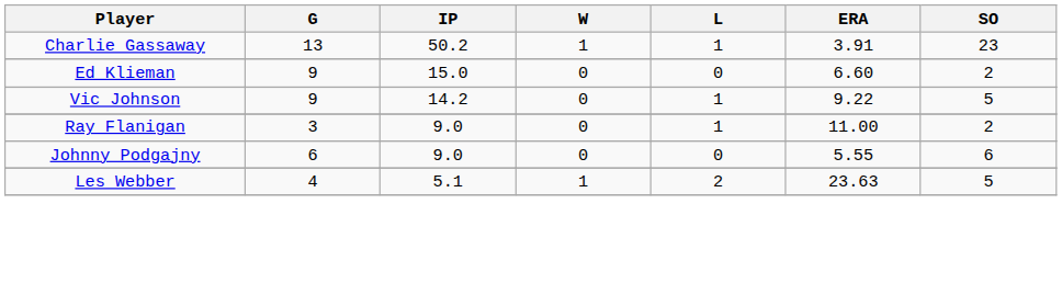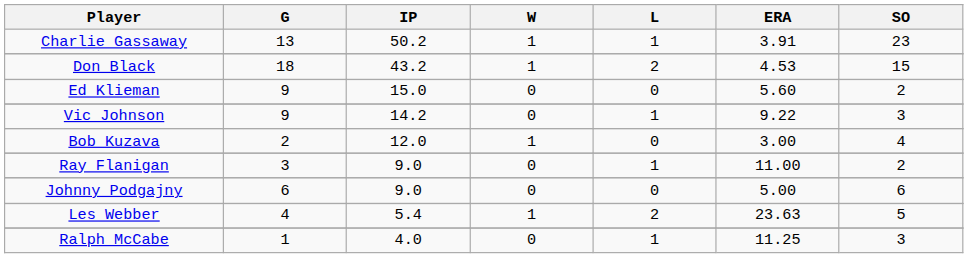+ row: Don Black | 18 | 43.2 | 1 | 2 | 4.53 | 15
Ed Klieman | ERA: 6.60 -> 5.60
Vic Johnson | SO: 5 -> 3
+ row: Bob Kuzava | 2 | 12.0 | 1 | 0 | 3.00 | 4
Johnny Podgajny | ERA: 5.55 -> 5.00
Les Webber | IP: 5.1 -> 5.4
+ row: Ralph McCabe | 1 | 4.0 | 0 | 1 | 11.25 | 3
